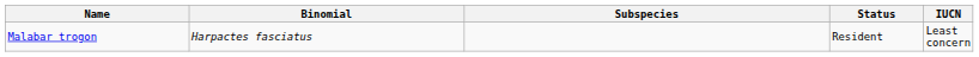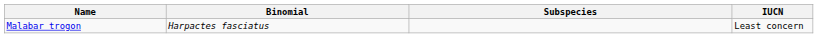- column: Status | Resident
